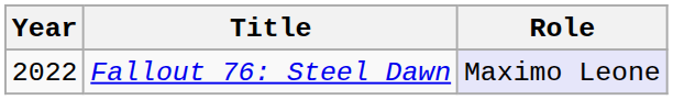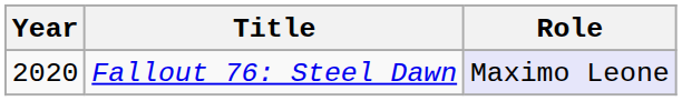Fallout 76: Steel Dawn | Year: 2022 -> 2020
